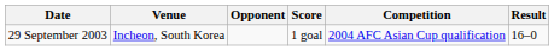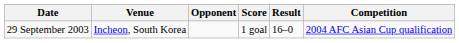columns swapped: Result <-> Competition
